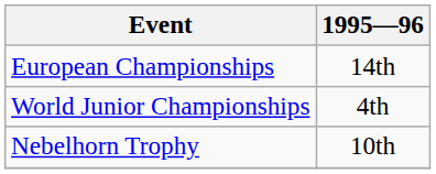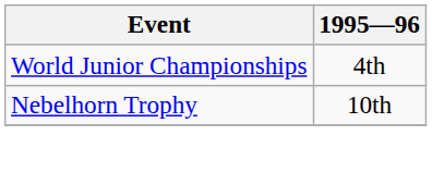- row: European Championships | 14th
